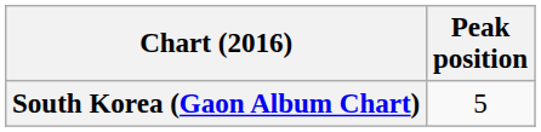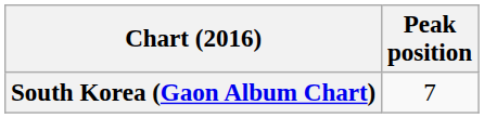South Korea (Gaon Album Chart) | Peak position: 5 -> 7
